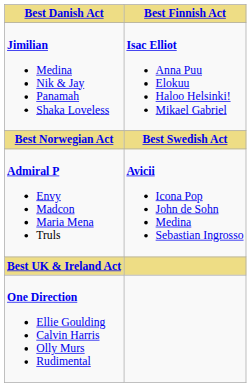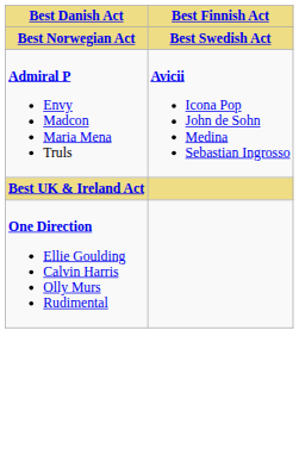- row: Jimilian Medina Nik & Jay Panamah Shaka Loveless | Isac Elliot Anna Puu Elokuu Haloo Helsinki! Mikael Gabriel
